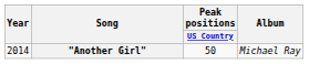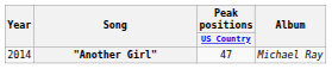"Another Girl" | Peak positions / US Country: 50 -> 47
